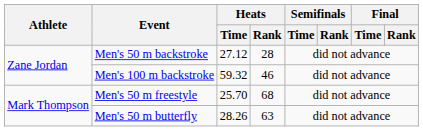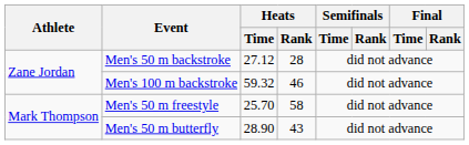Men's 50 m freestyle | Heats / Rank: 68 -> 58
Men's 50 m butterfly | Heats / Time: 28.26 -> 28.90
Men's 50 m butterfly | Heats / Rank: 63 -> 43
